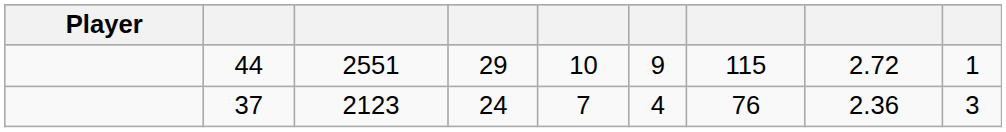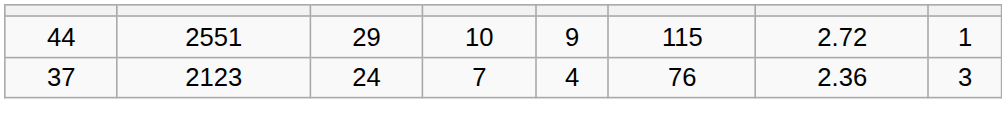- column: Player
